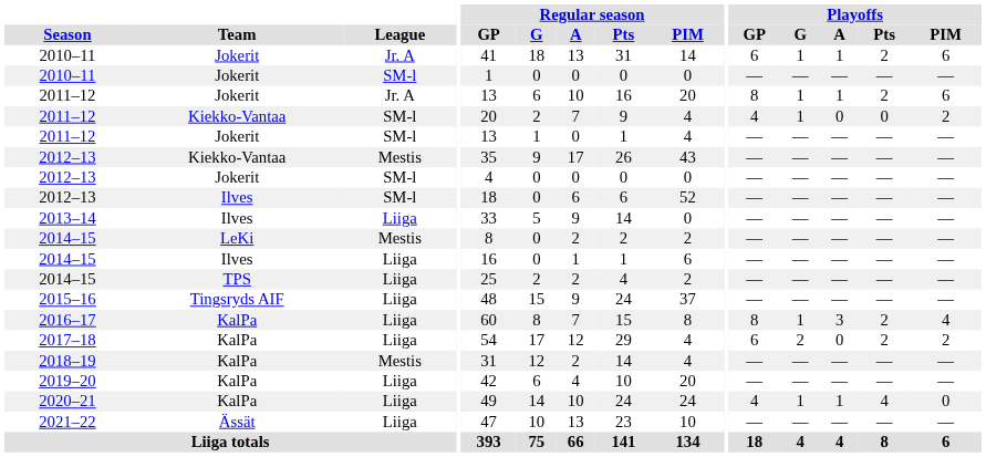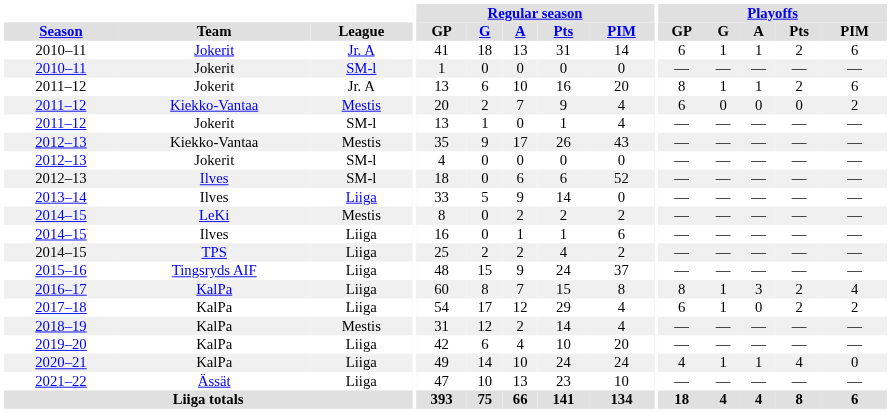2011–12 / Kiekko-Vantaa | League: SM-l -> Mestis
2011–12 / Kiekko-Vantaa | Playoffs / GP: 4 -> 6
2011–12 / Kiekko-Vantaa | Playoffs / G: 1 -> 0
2017–18 | Playoffs / G: 2 -> 1
